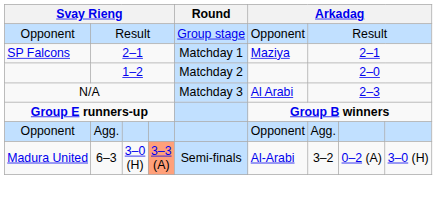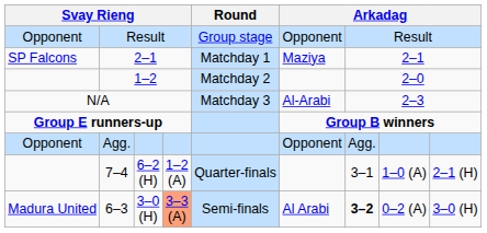N/A | column 6: Al Arabi -> Al-Arabi
+ row: 7–4 | 6–2 (H) | 1–2 (A) | Quarter-finals | 3–1 | 1–0 (A) | 2–1 (H)
6–3 | column 6: Al-Arabi -> Al Arabi
6–3 | column 7: normal -> bold
